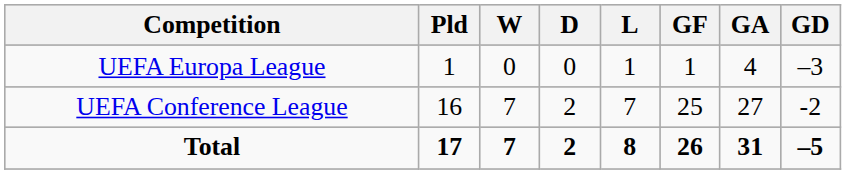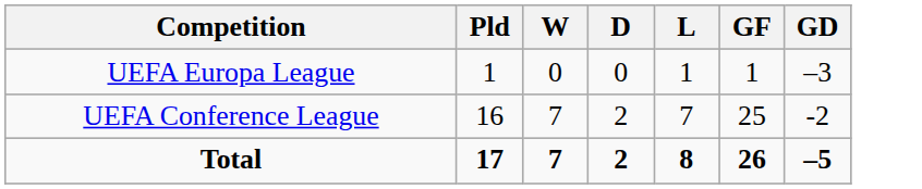- column: GA | 4 | 27 | 31
